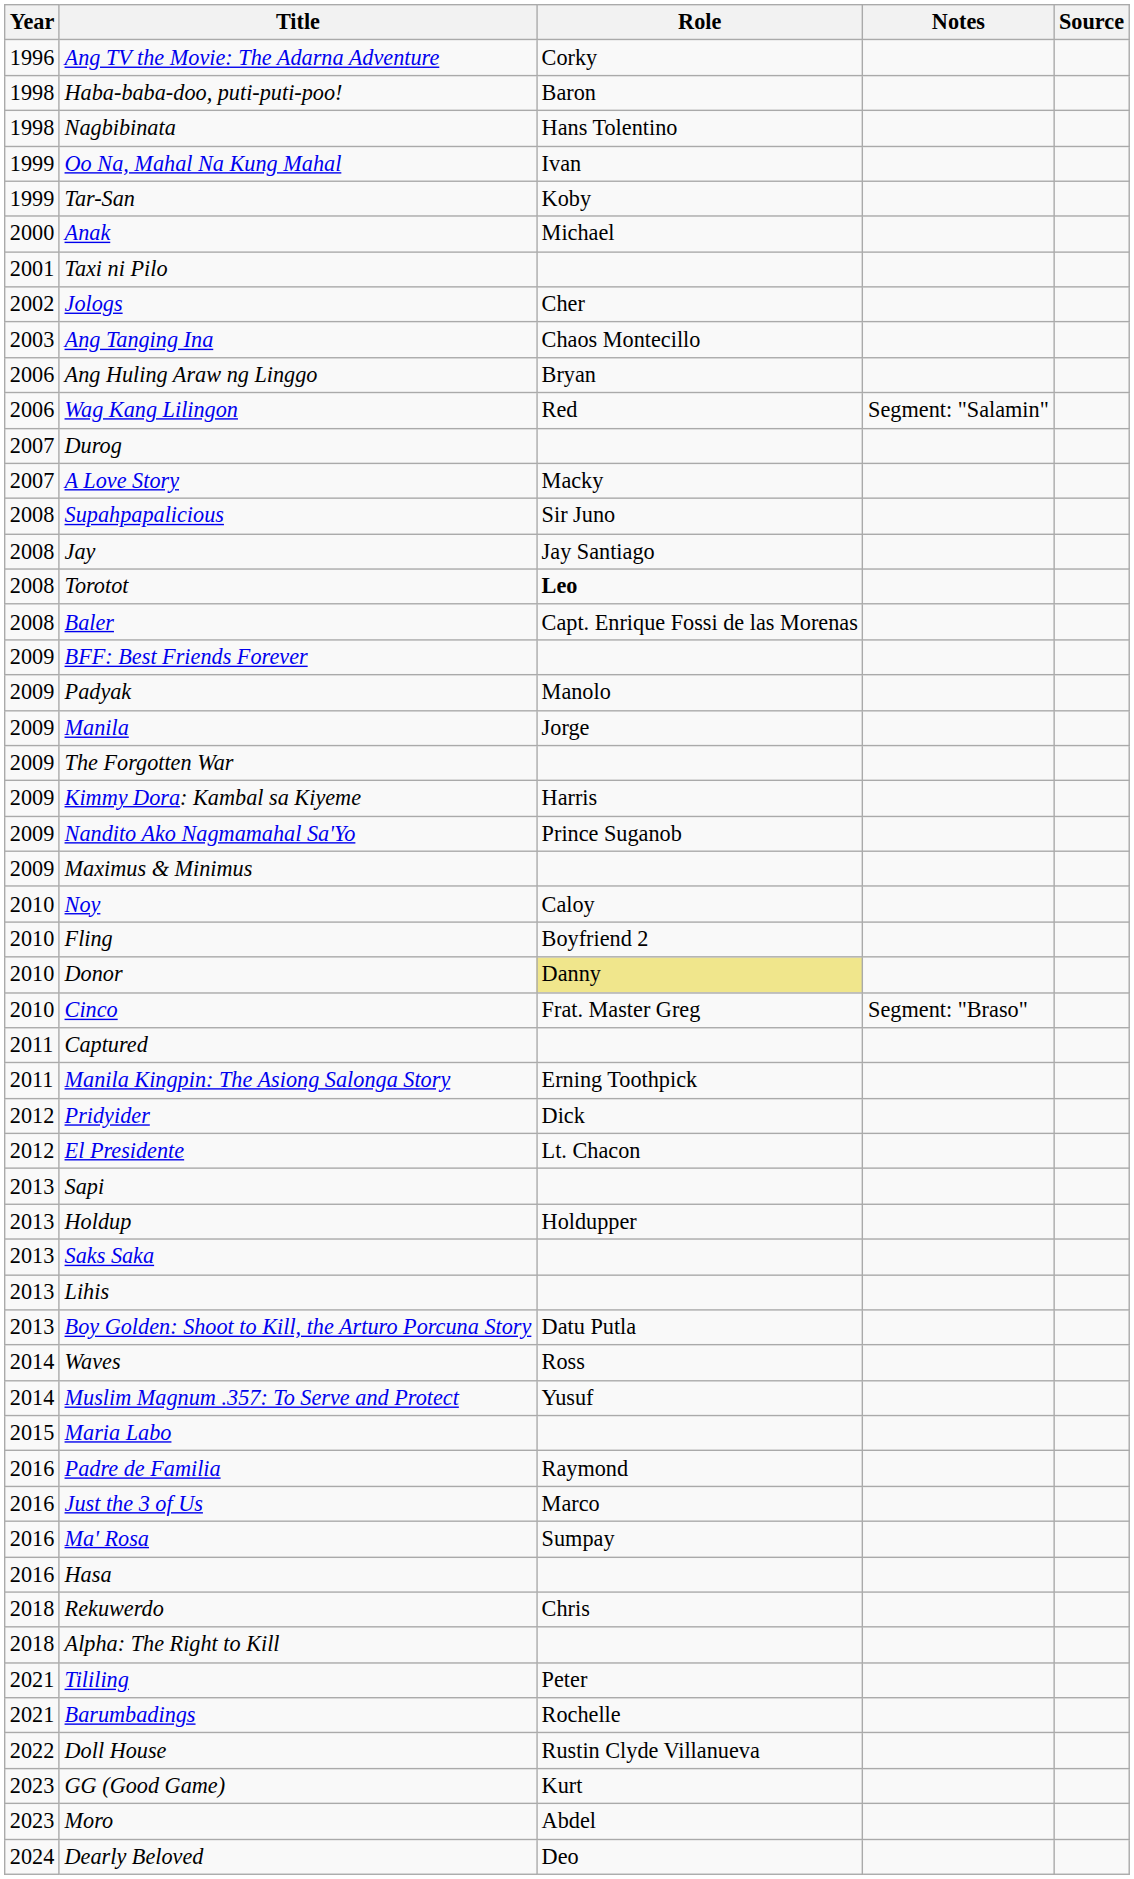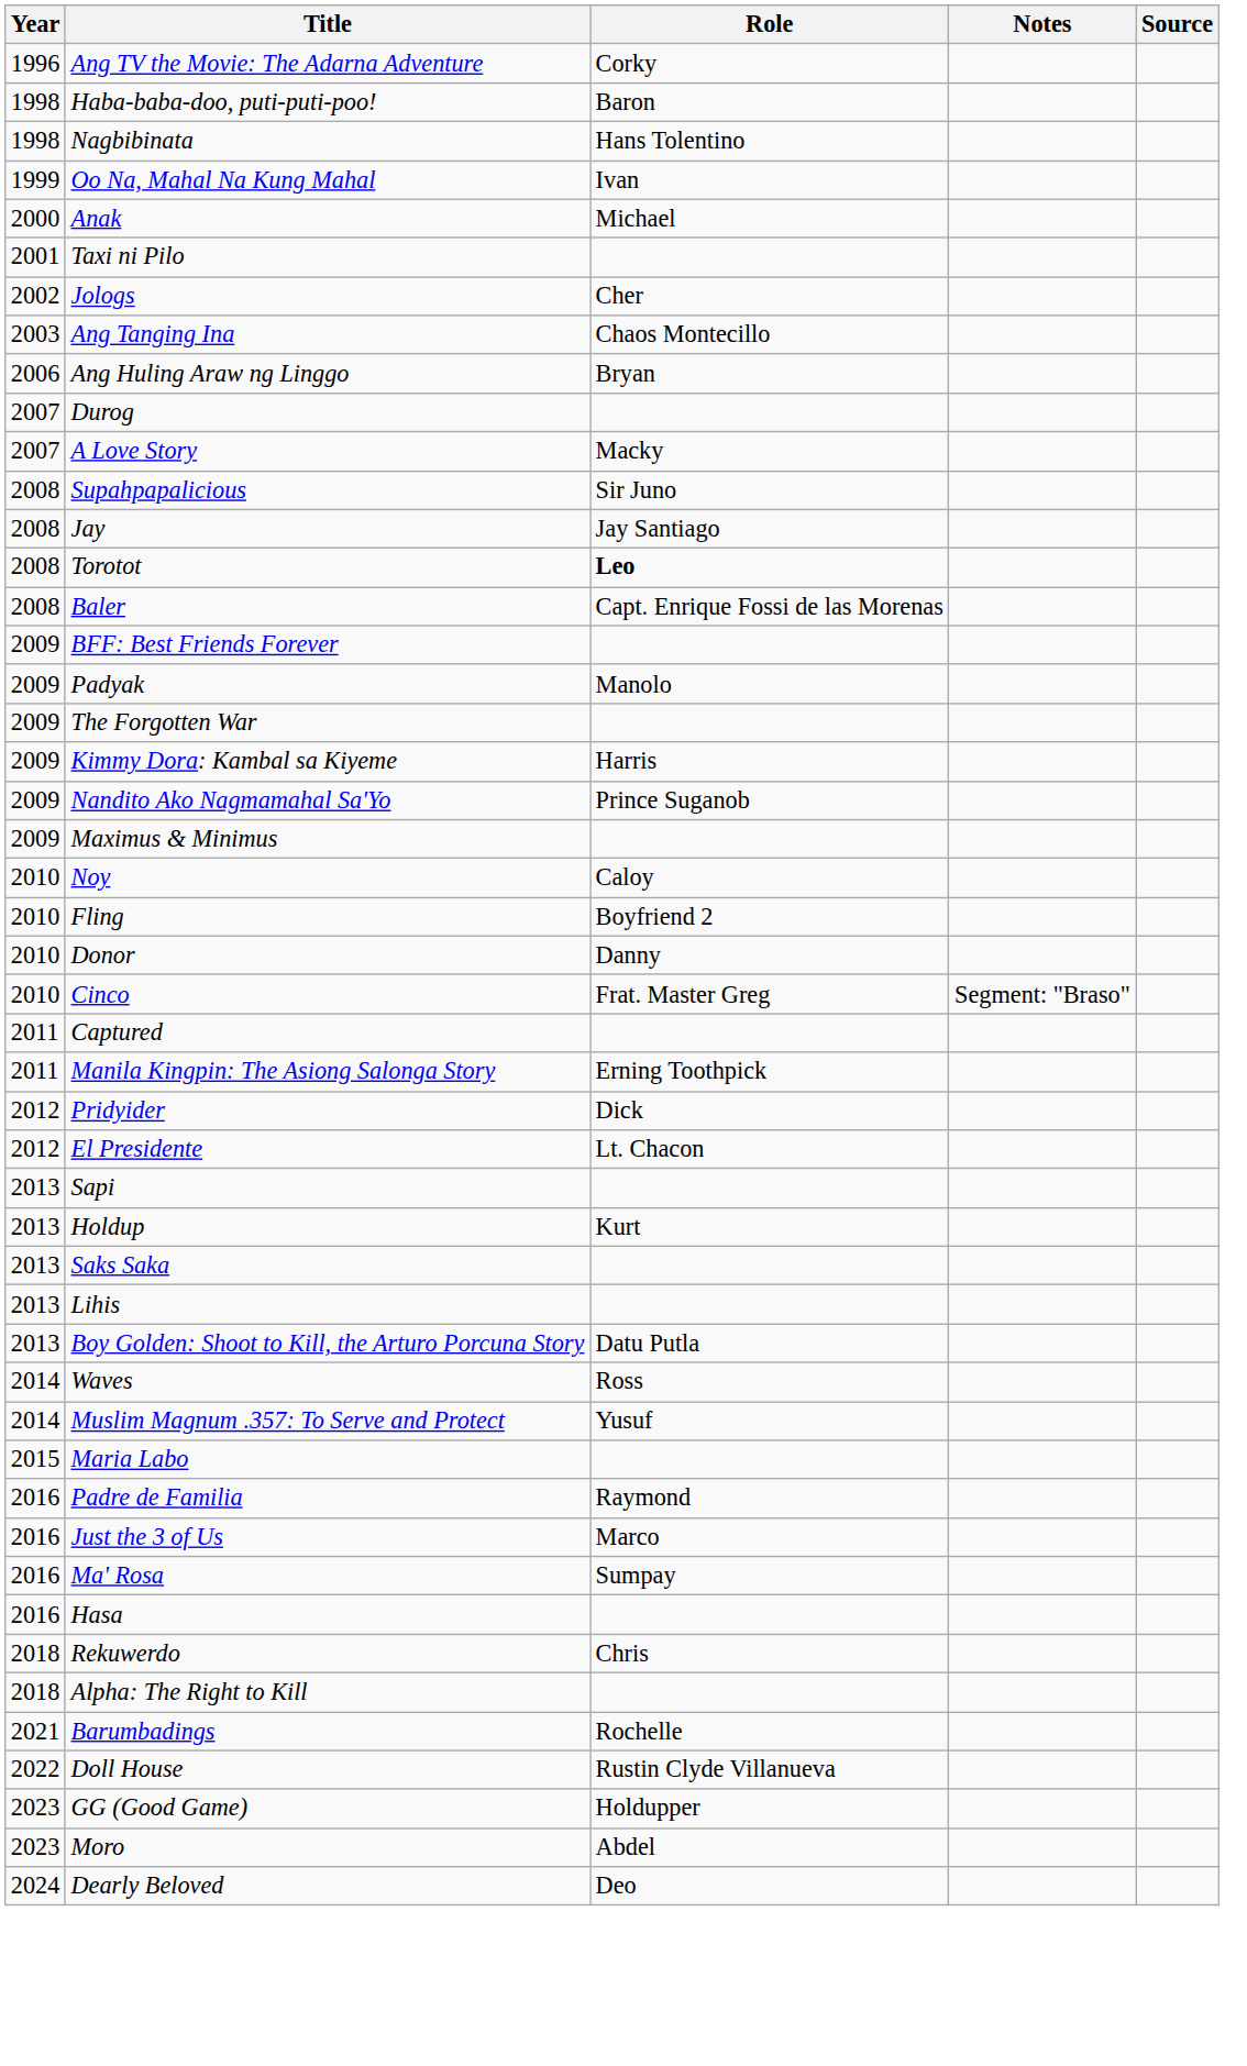- row: 1999 | Tar-San | Koby
- row: 2006 | Wag Kang Lilingon | Red | Segment: "Salamin"
- row: 2009 | Manila | Jorge
Donor | Role: khaki background -> no background
Holdup | Role: Holdupper -> Kurt
- row: 2021 | Tililing | Peter
GG (Good Game) | Role: Kurt -> Holdupper
